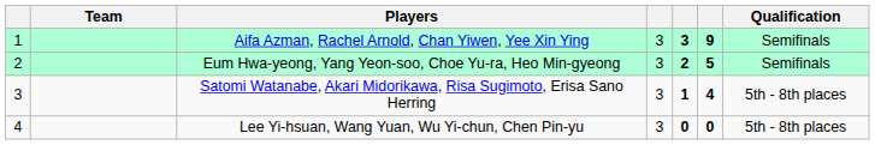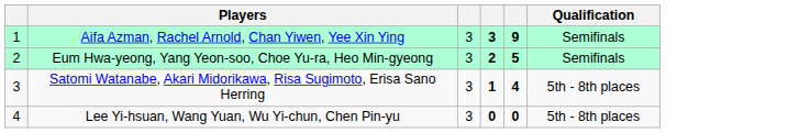- column: Team
